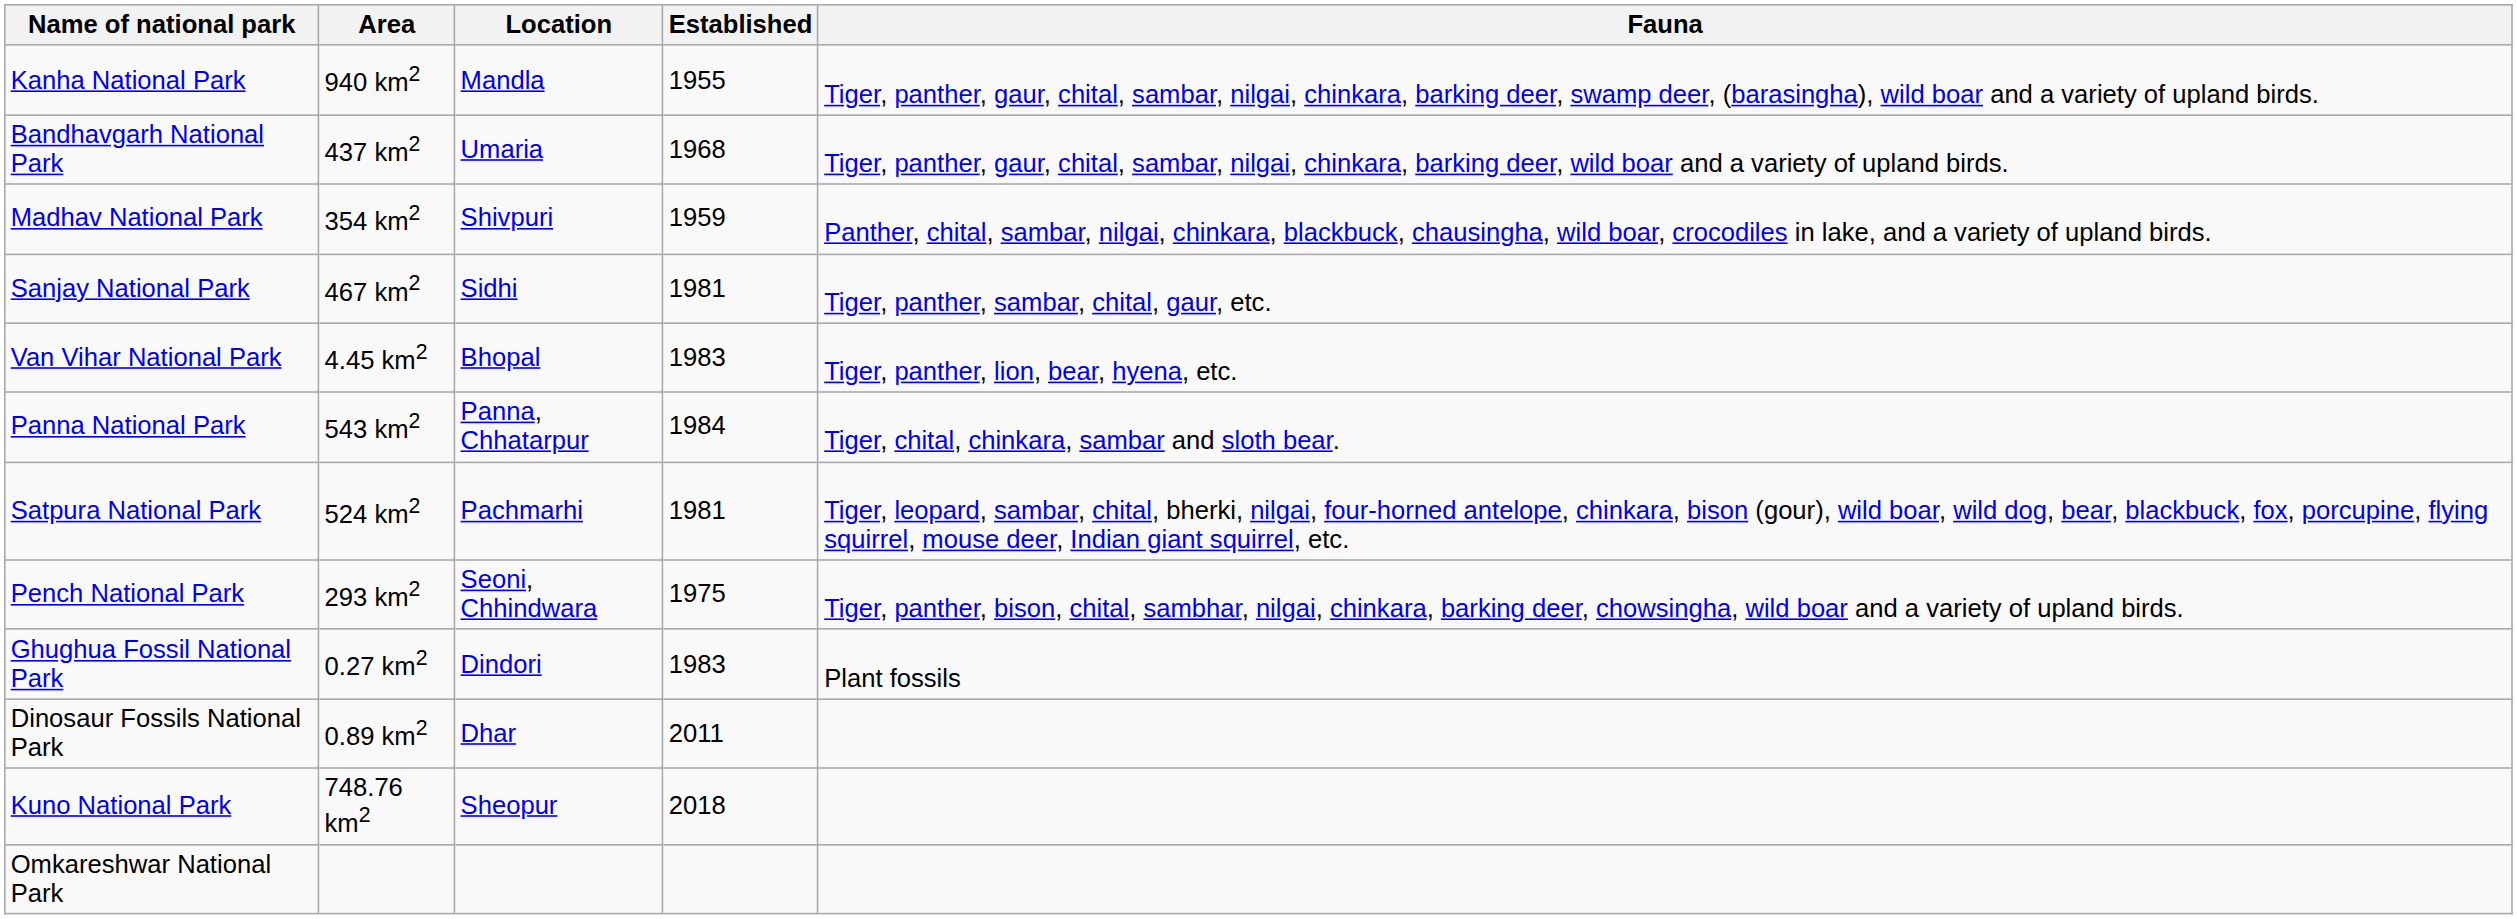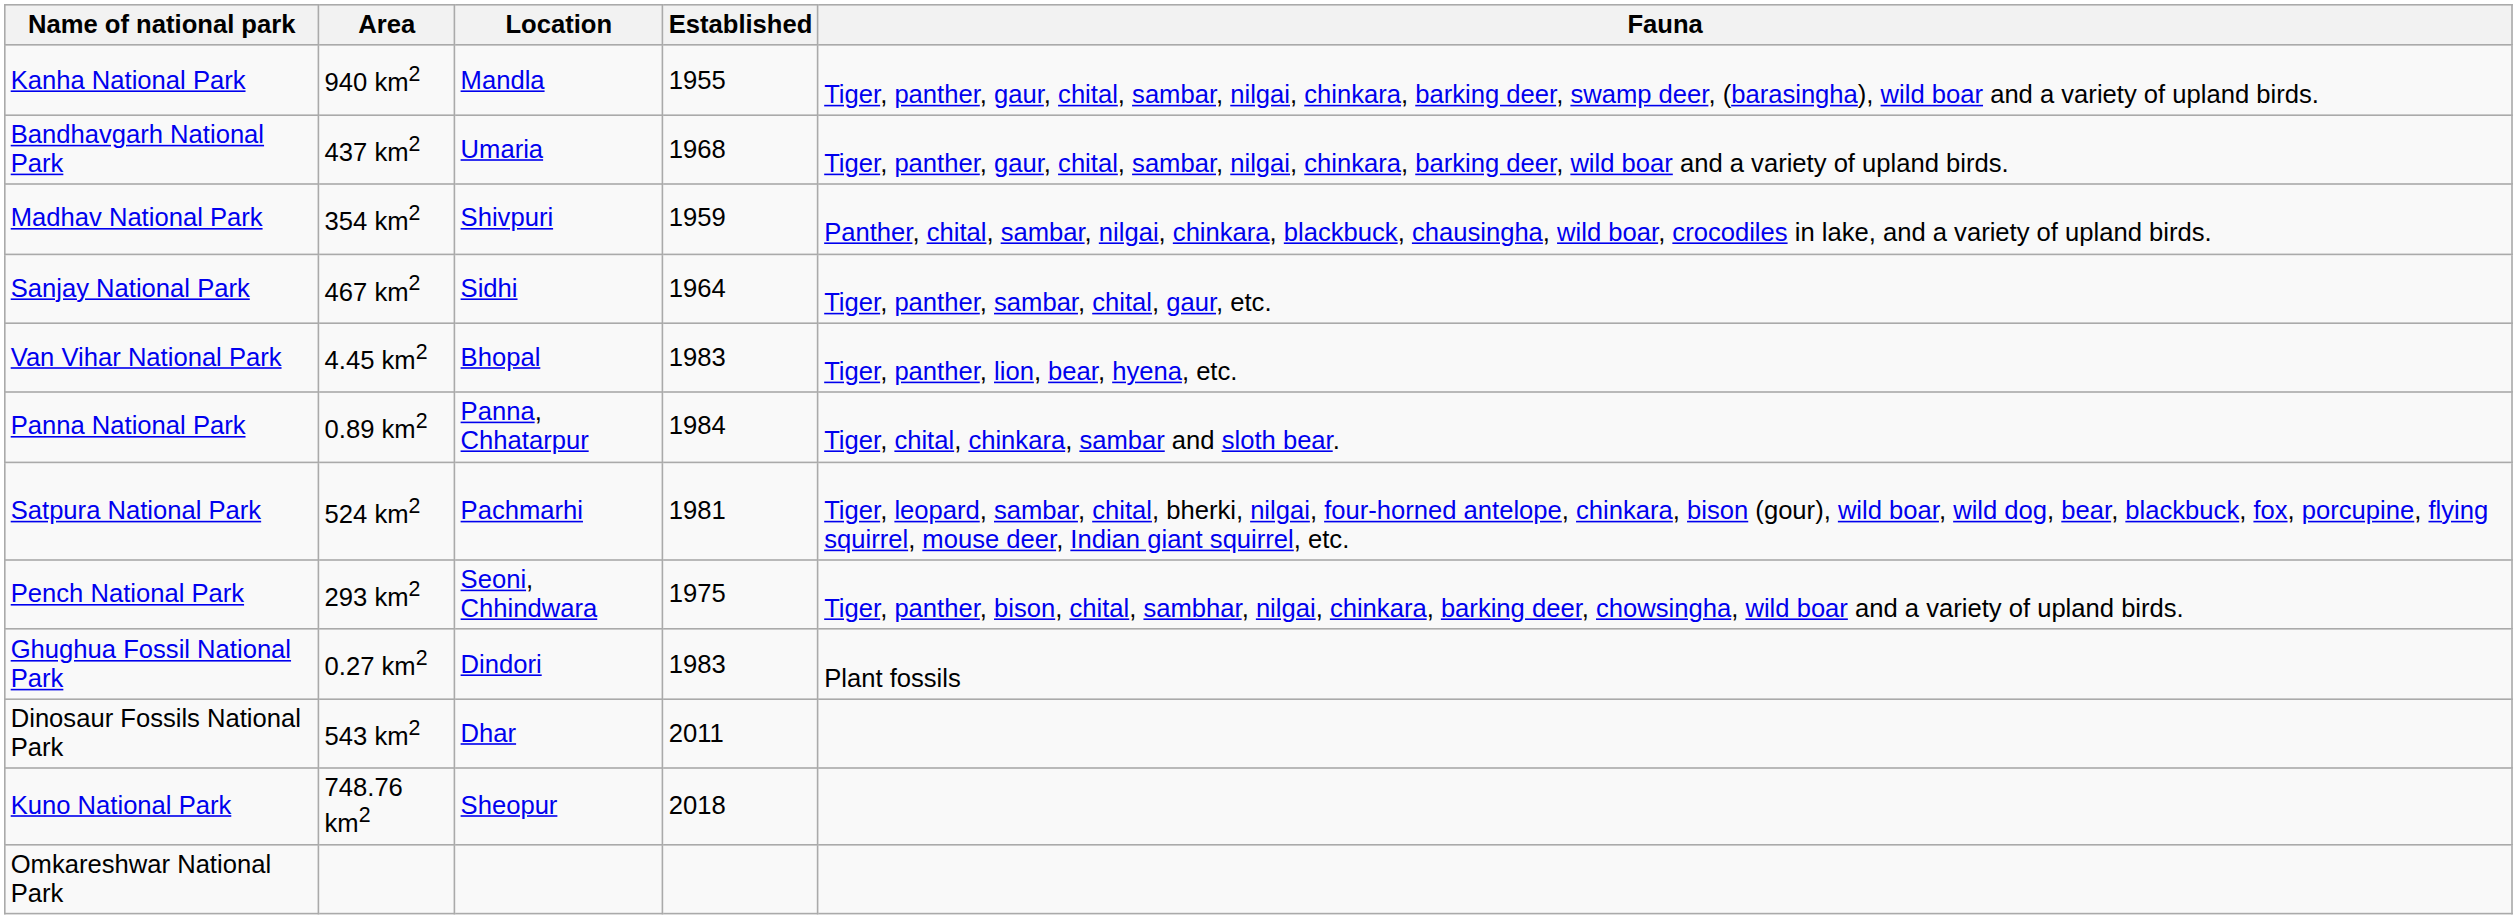Sanjay National Park | Established: 1981 -> 1964
Panna National Park | Area: 543 km2 -> 0.89 km2
Dinosaur Fossils National Park | Area: 0.89 km2 -> 543 km2
